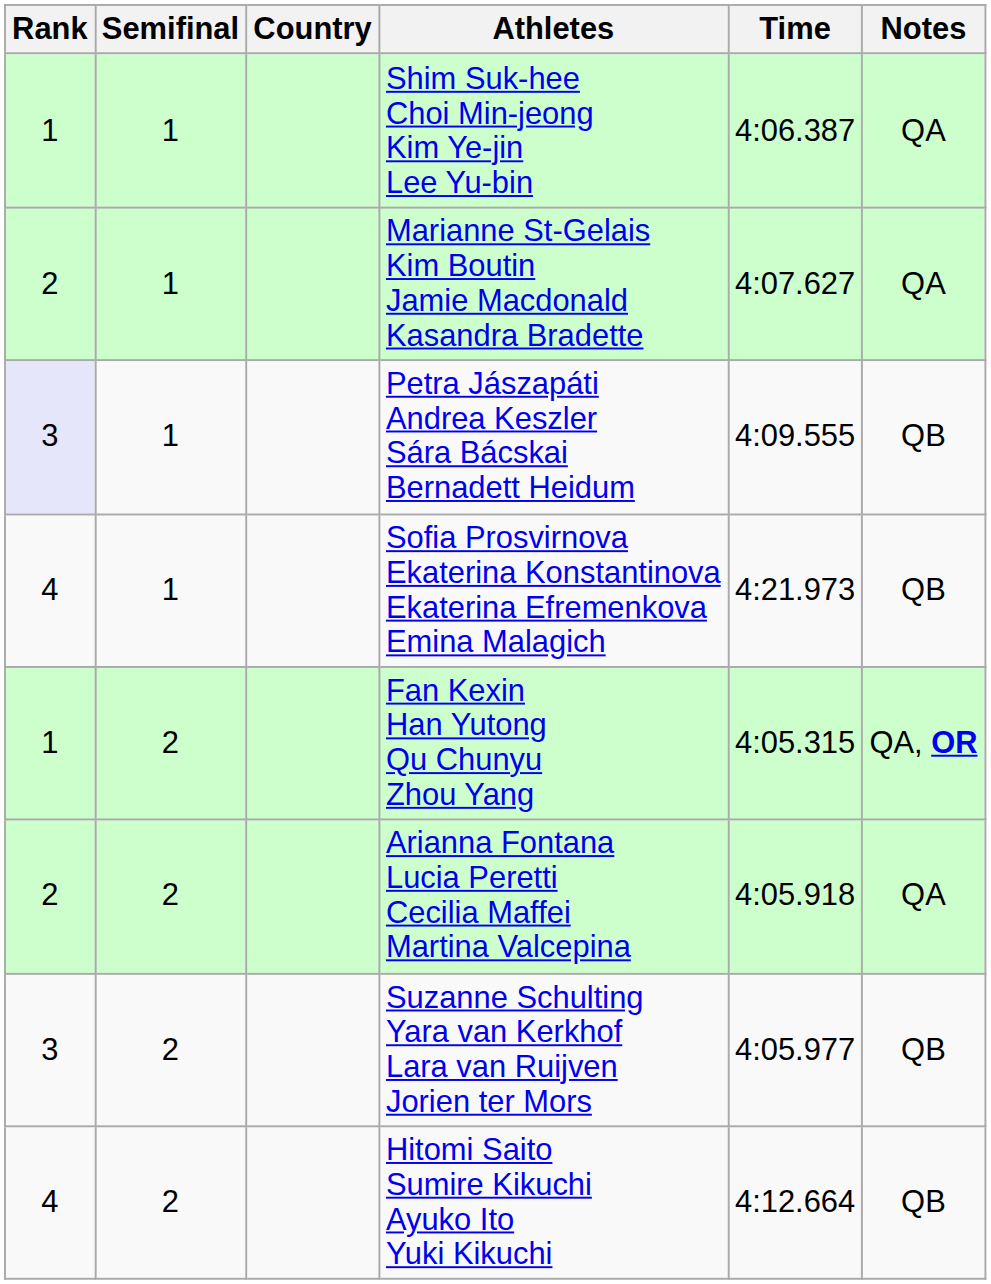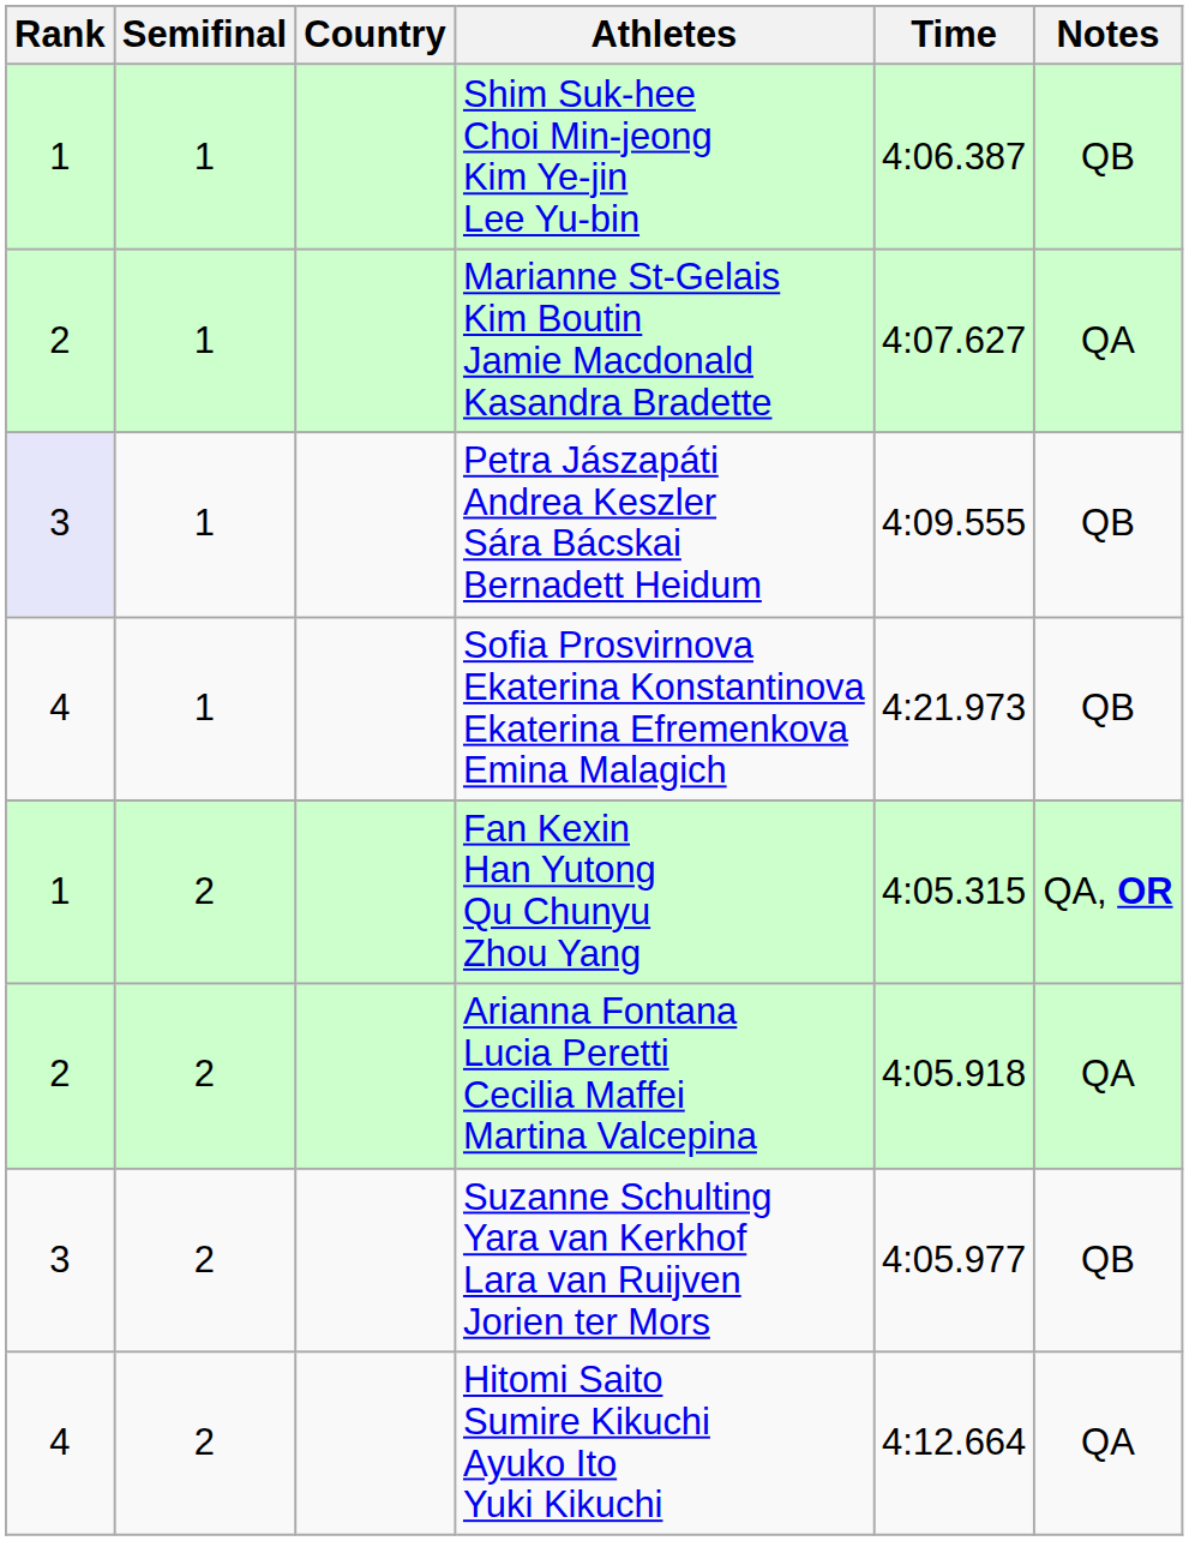Shim Suk-hee Choi Min-jeong Kim Ye-jin Lee Yu-bin | Notes: QA -> QB
Hitomi Saito Sumire Kikuchi Ayuko Ito Yuki Kikuchi | Notes: QB -> QA
